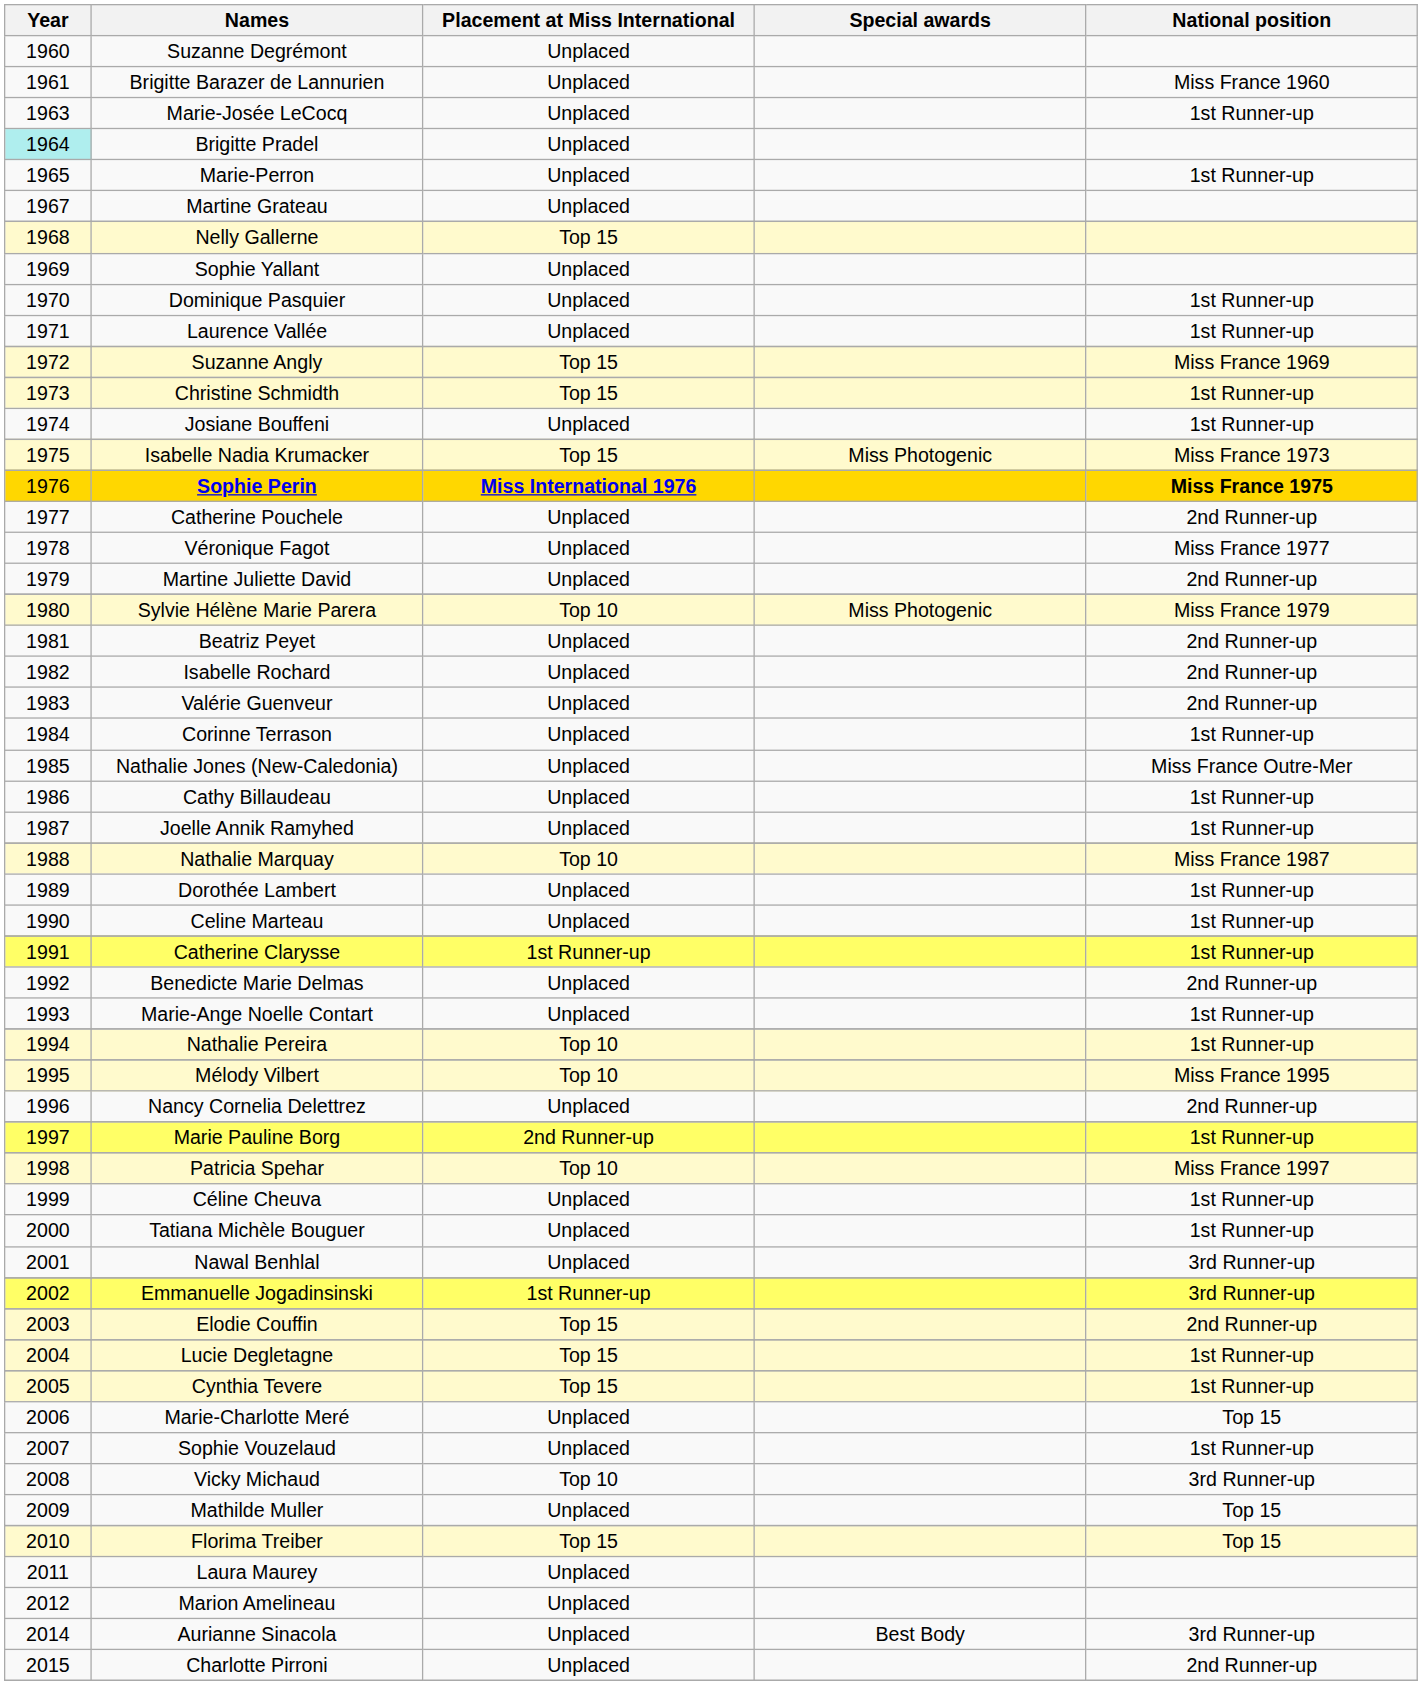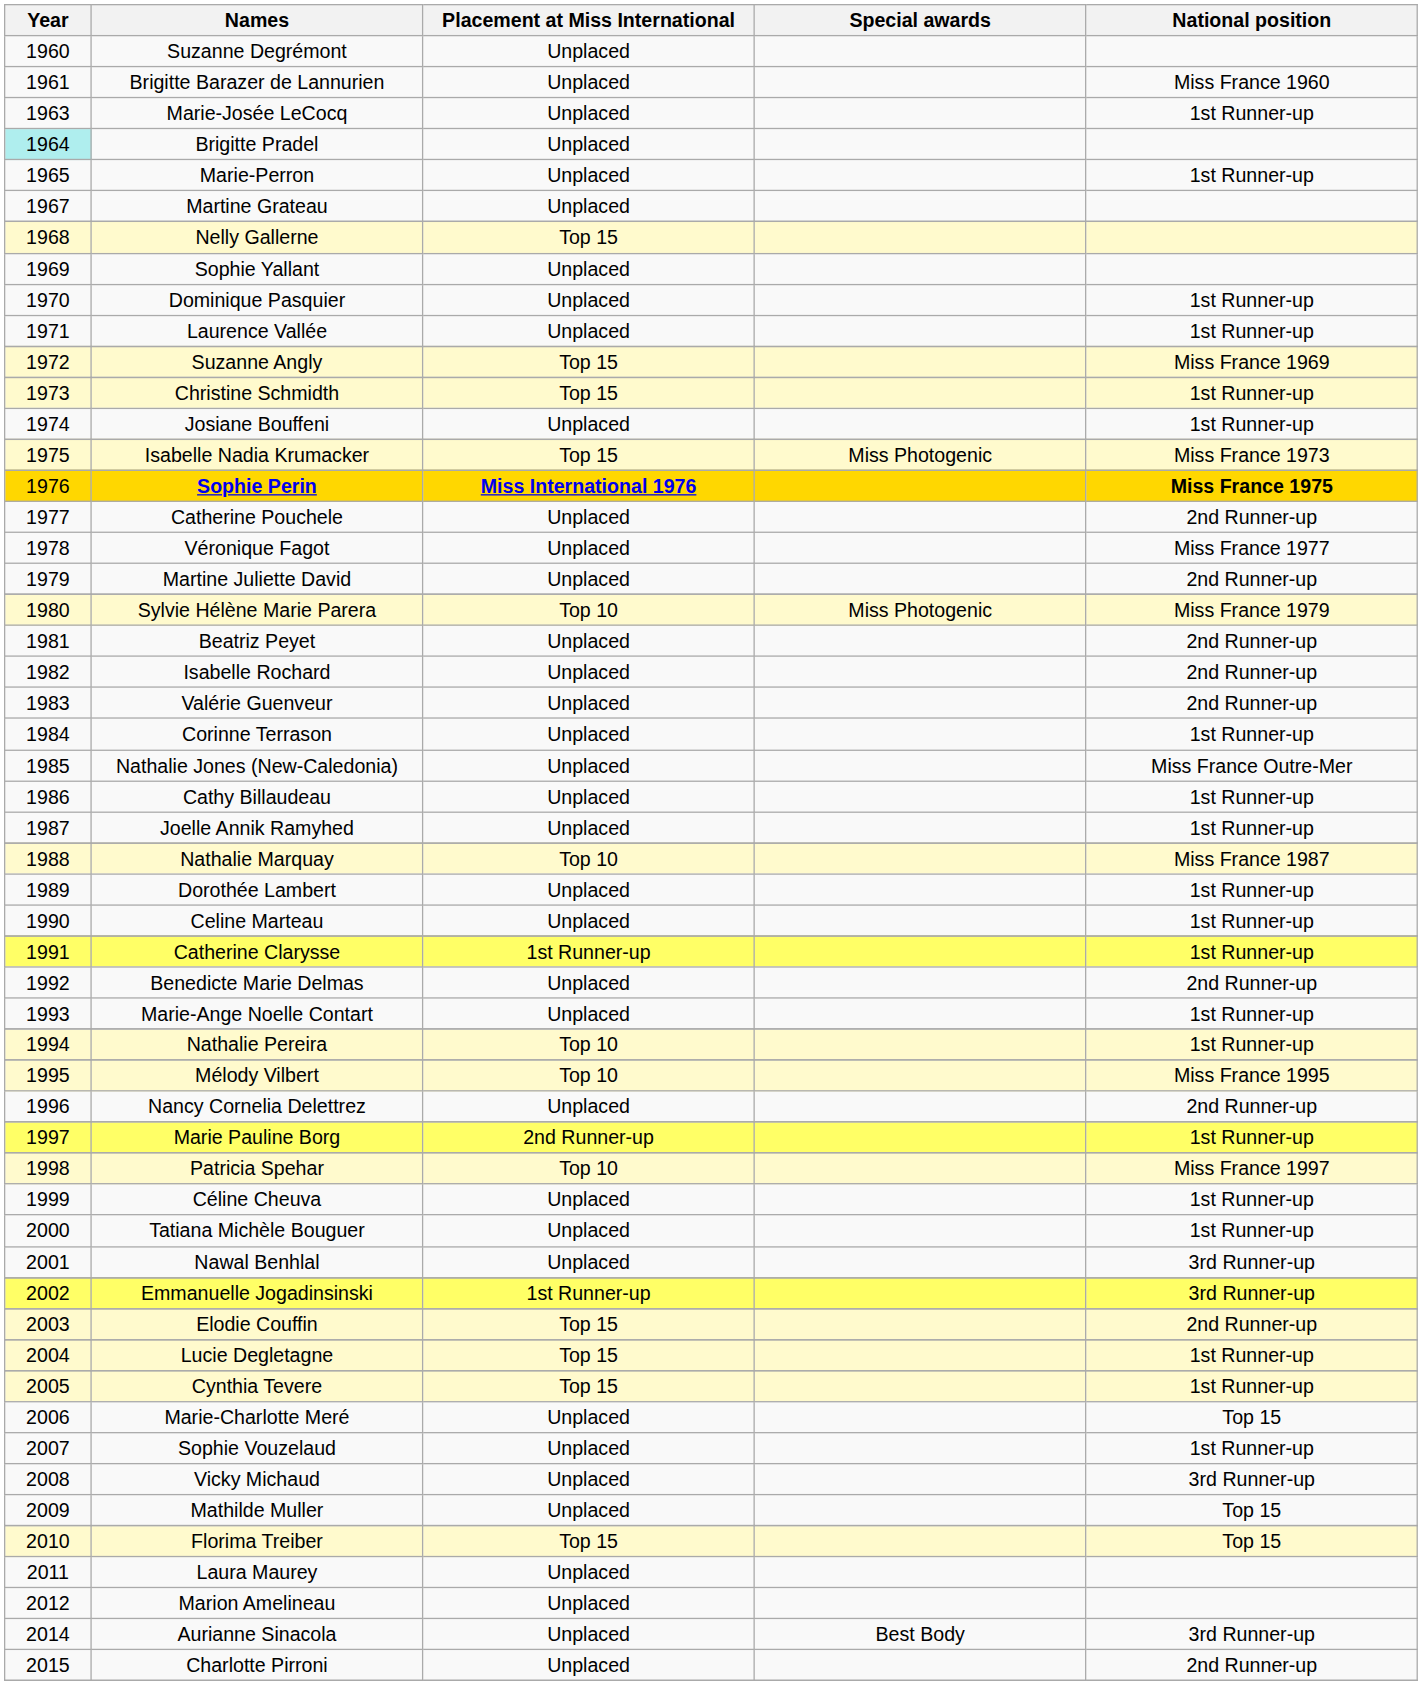Vicky Michaud | Placement at Miss International: Top 10 -> Unplaced
